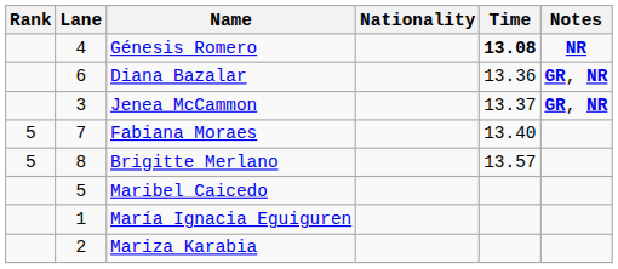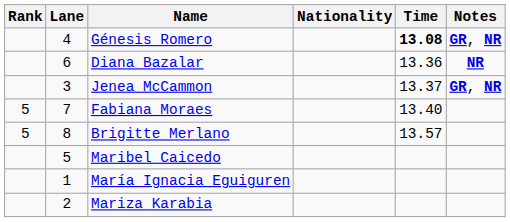Génesis Romero | Notes: NR -> GR, NR
Diana Bazalar | Notes: GR, NR -> NR
